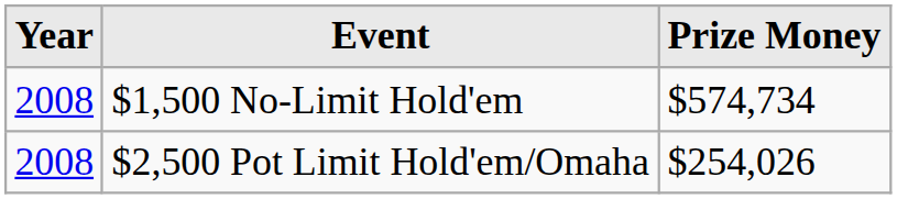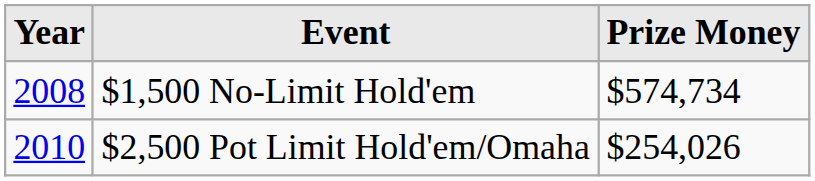$2,500 Pot Limit Hold'em/Omaha | Year: 2008 -> 2010
